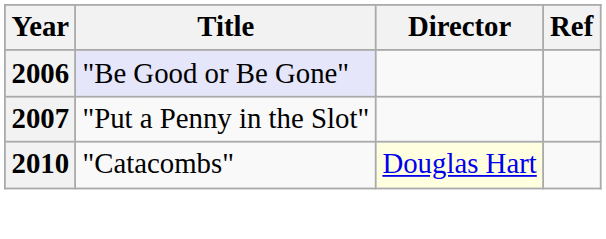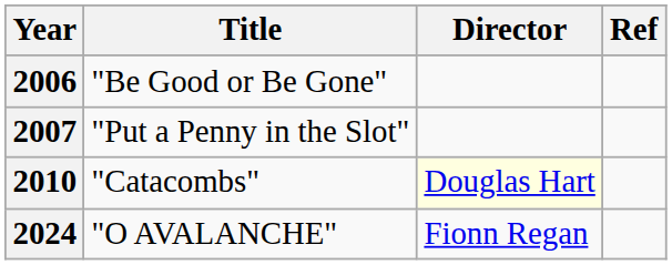2006 | Title: lavender background -> no background
+ row: 2024 | "O AVALANCHE" | Fionn Regan
